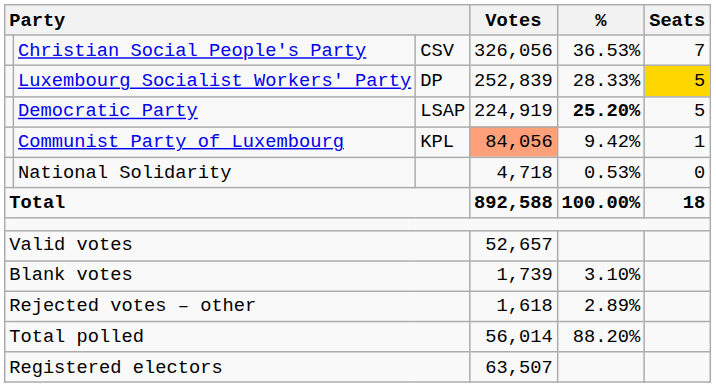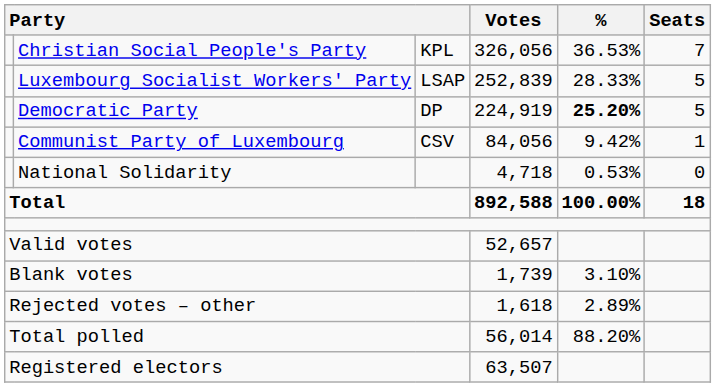Christian Social People's Party | column 3: CSV -> KPL
Luxembourg Socialist Workers' Party | column 3: DP -> LSAP
Luxembourg Socialist Workers' Party | Seats: gold background -> no background
Democratic Party | column 3: LSAP -> DP
Communist Party of Luxembourg | column 3: KPL -> CSV
Communist Party of Luxembourg | Votes: lightsalmon background -> no background
